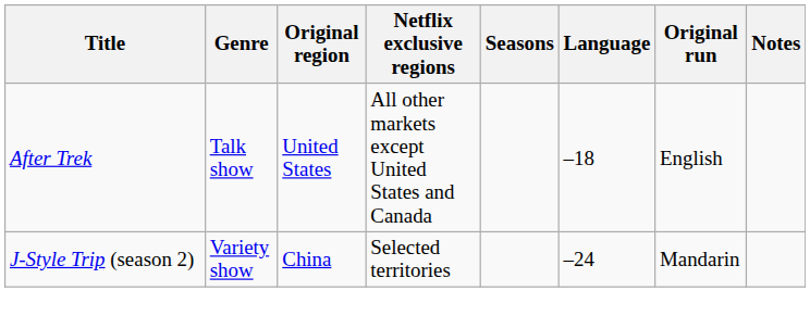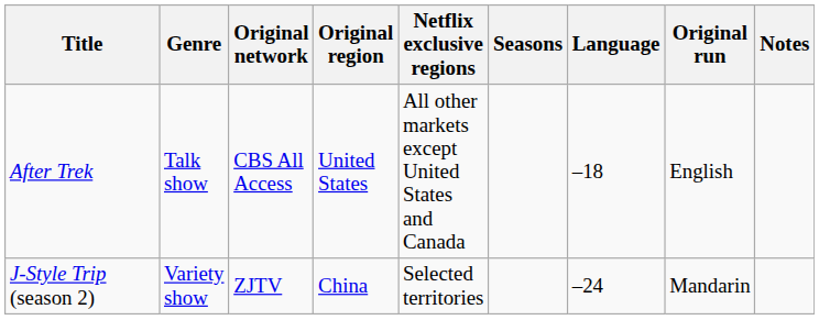+ column: Original network | CBS All Access | ZJTV
